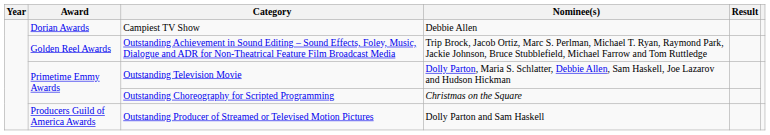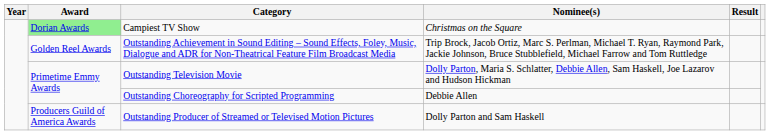Campiest TV Show | Award: no background -> lightgreen background
Campiest TV Show | Nominee(s): Debbie Allen -> Christmas on the Square
Outstanding Choreography for Scripted Programming | Nominee(s): Christmas on the Square -> Debbie Allen
